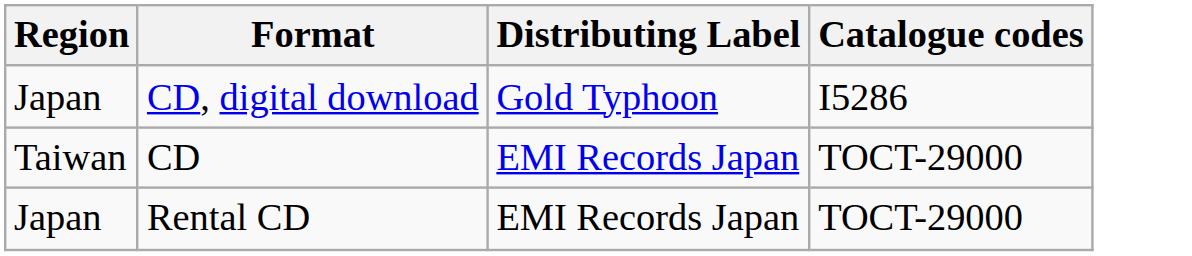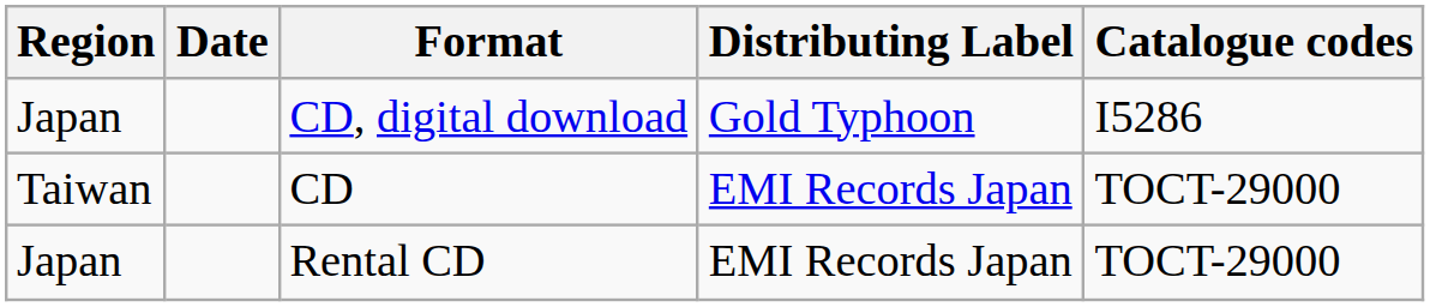+ column: Date
